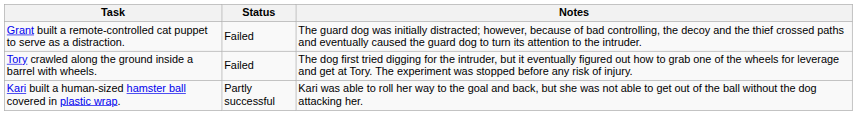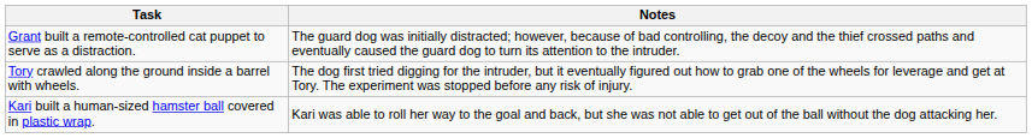- column: Status | Failed | Failed | Partly successful
